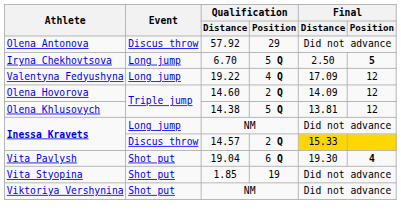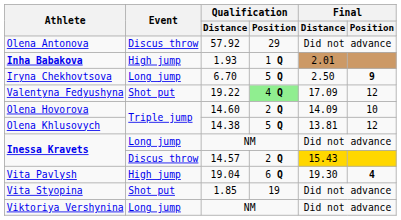+ row: Inha Babakova | High jump | 1.93 | 1 Q | 2.01
Iryna Chekhovtsova | Final / Position: 5 -> 9
Valentyna Fedyushyna | Event: Long jump -> Shot put
Valentyna Fedyushyna | Qualification / Position: no background -> lightgreen background
Olena Hovorova | Final / Position: 12 -> 10
Inessa Kravets / 14.57 | Final / Distance: 15.33 -> 15.43
Vita Pavlysh | Event: Shot put -> High jump
Viktoriya Vershynina | Event: Shot put -> Long jump
